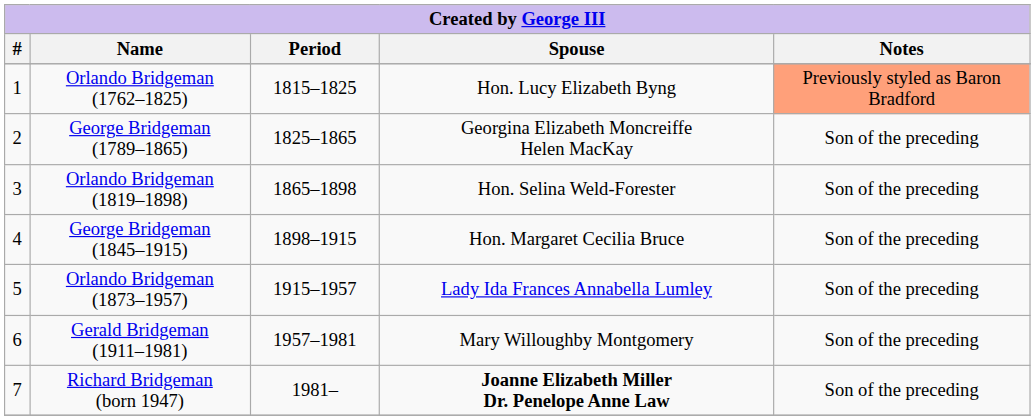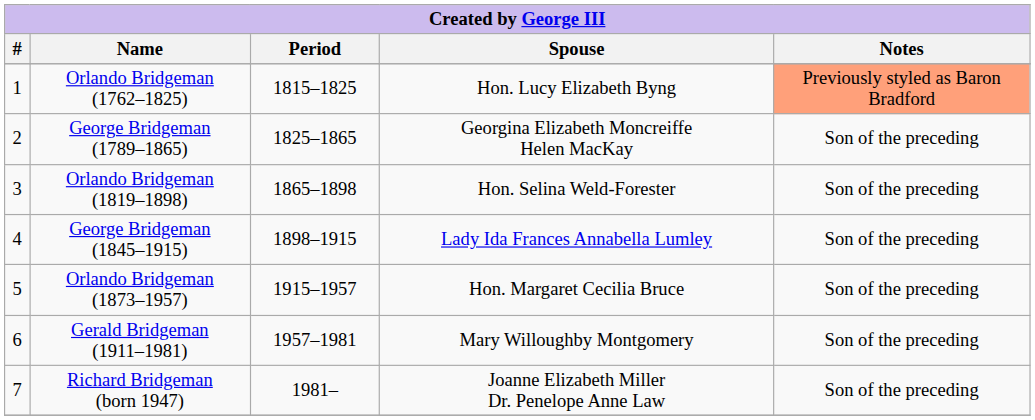George Bridgeman (1845–1915) | Spouse: Hon. Margaret Cecilia Bruce -> Lady Ida Frances Annabella Lumley
Orlando Bridgeman (1873–1957) | Spouse: Lady Ida Frances Annabella Lumley -> Hon. Margaret Cecilia Bruce
Richard Bridgeman (born 1947) | Spouse: bold -> normal
